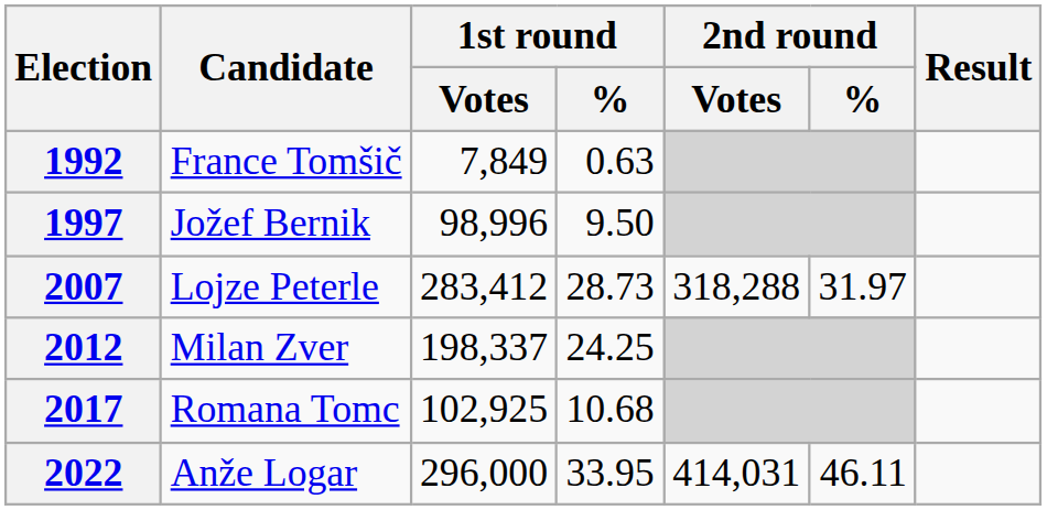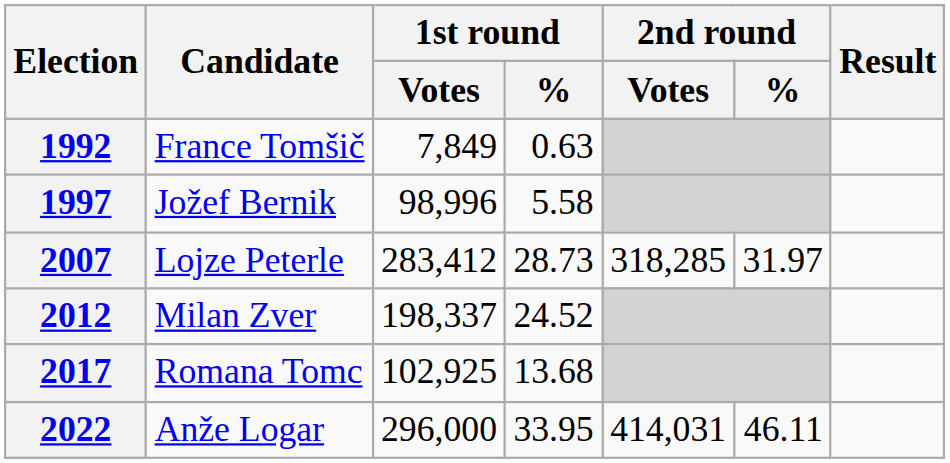1997 | 1st round / %: 9.50 -> 5.58
2007 | 2nd round / Votes: 318,288 -> 318,285
2012 | 1st round / %: 24.25 -> 24.52
2017 | 1st round / %: 10.68 -> 13.68
